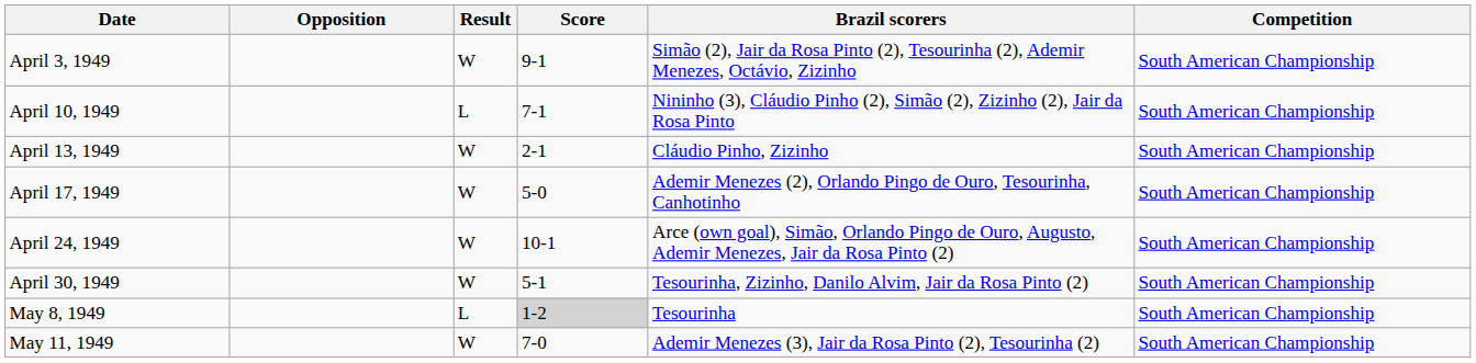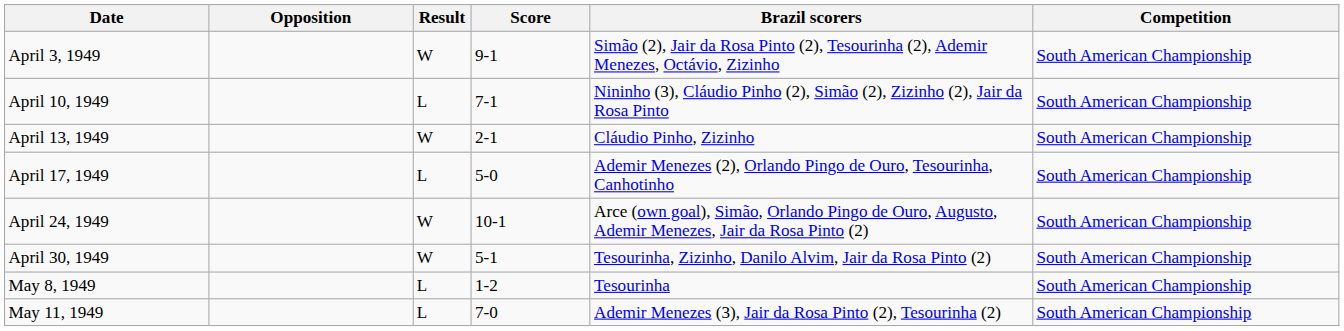April 17, 1949 | Result: W -> L
May 8, 1949 | Score: lightgrey background -> no background
May 11, 1949 | Result: W -> L
